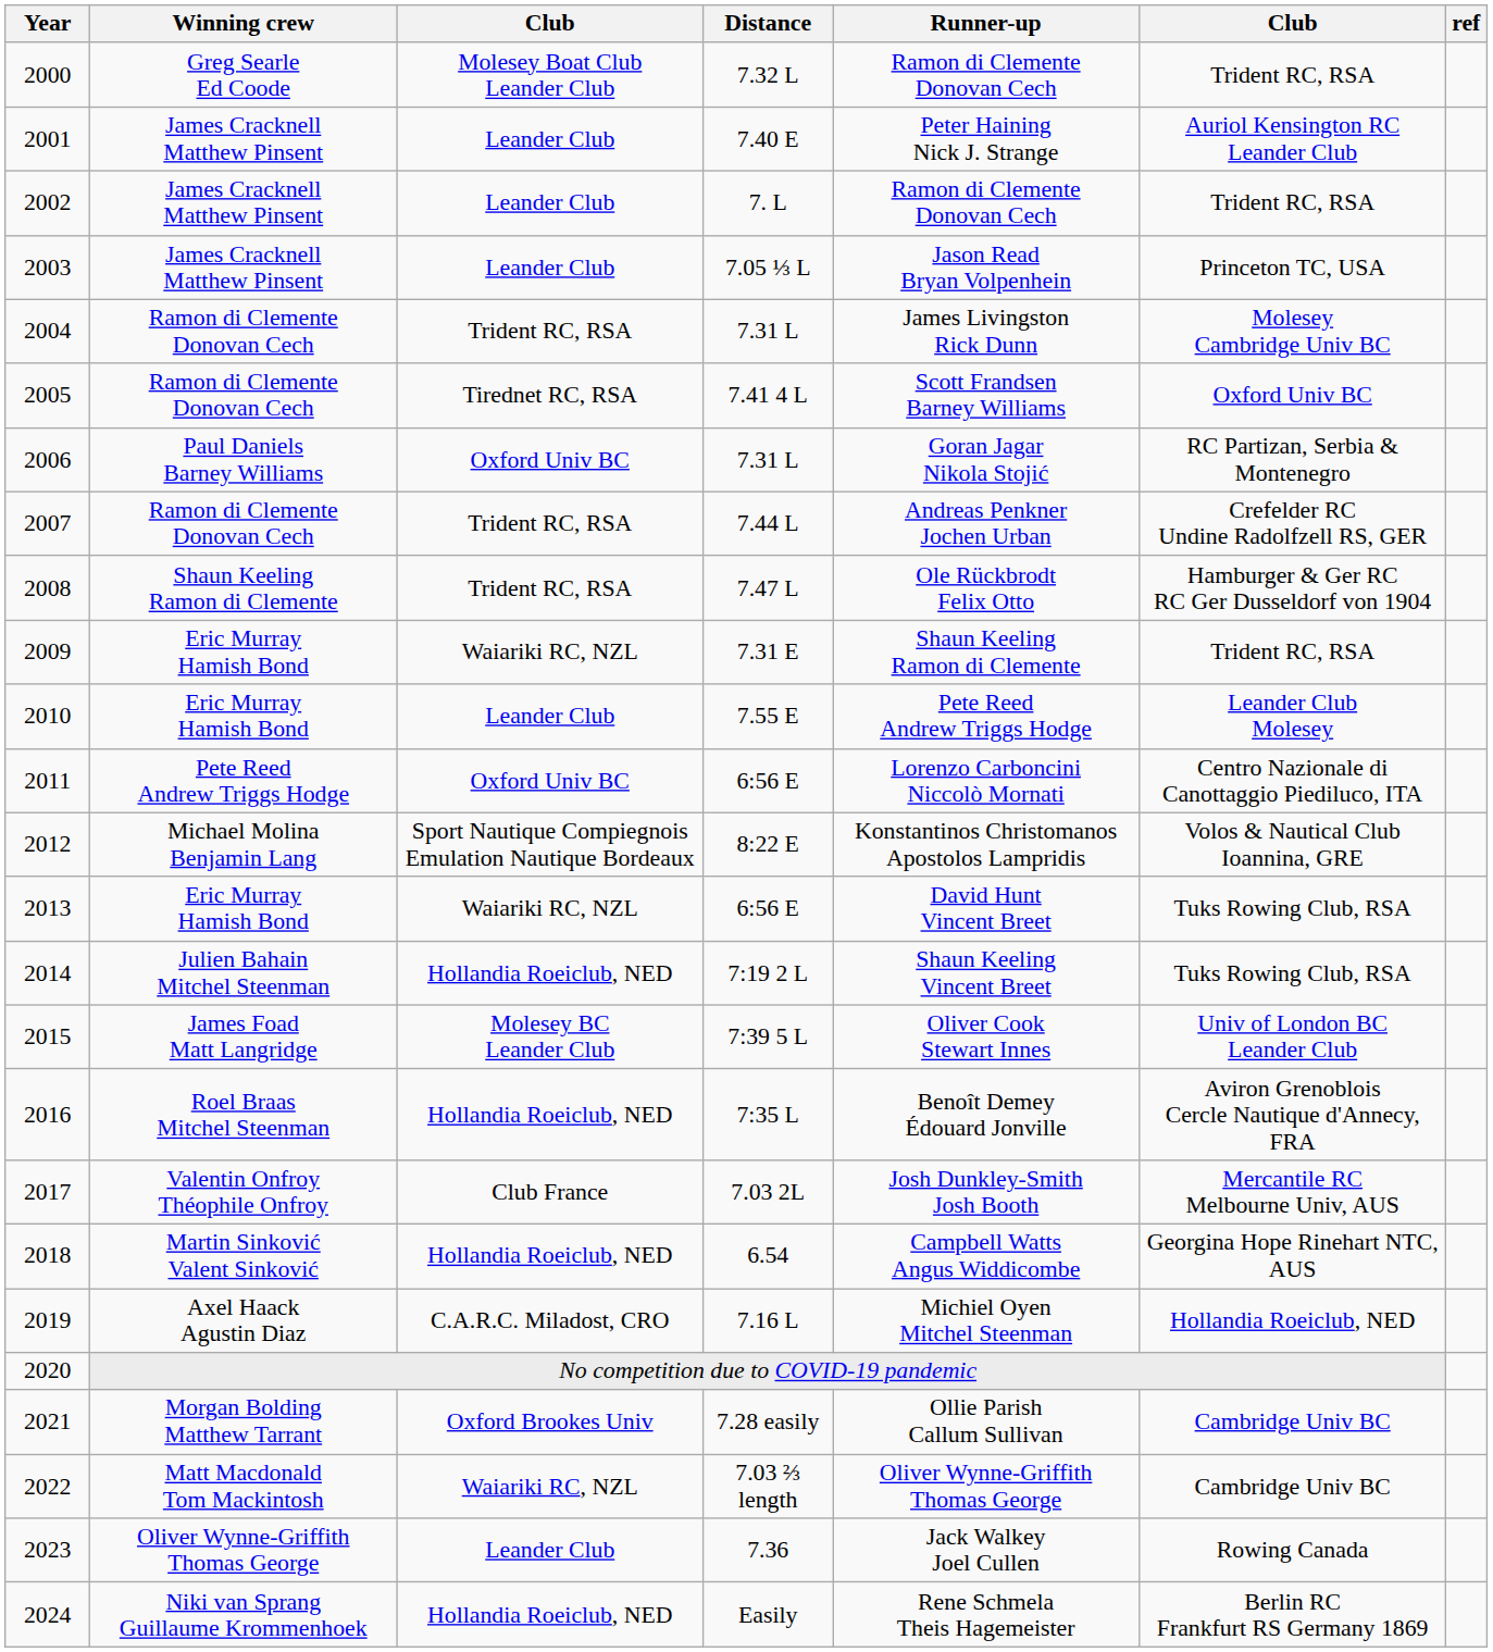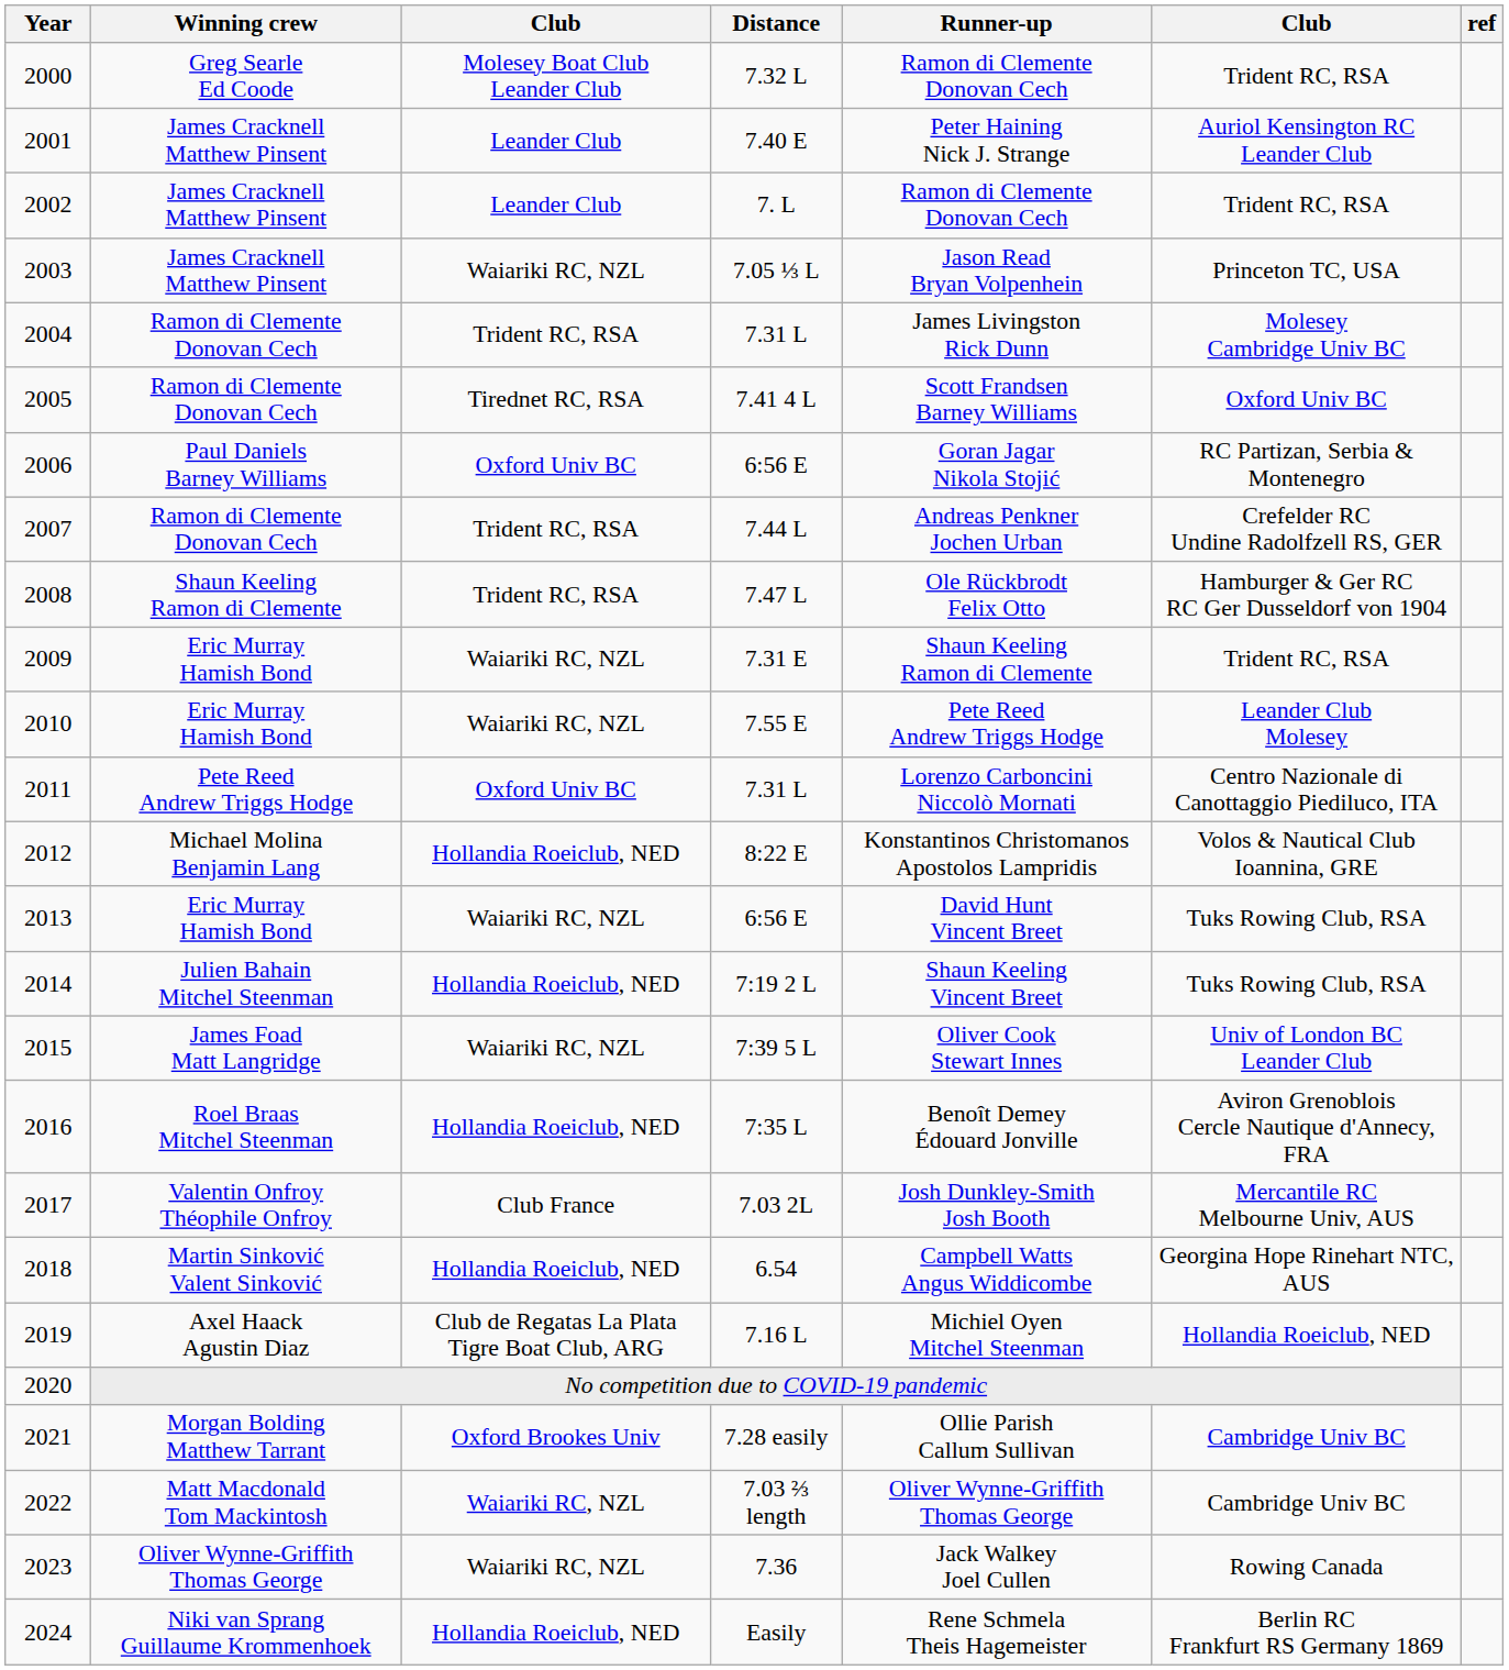2003 | column 3: Leander Club -> Waiariki RC, NZL
2006 | Distance: 7.31 L -> 6:56 E
2010 | column 3: Leander Club -> Waiariki RC, NZL
2011 | Distance: 6:56 E -> 7.31 L
2012 | column 3: Sport Nautique Compiegnois Emulation Nautique Bordeaux -> Hollandia Roeiclub, NED
2015 | column 3: Molesey BC Leander Club -> Waiariki RC, NZL
2019 | column 3: C.A.R.C. Miladost, CRO -> Club de Regatas La Plata Tigre Boat Club, ARG
2023 | column 3: Leander Club -> Waiariki RC, NZL
